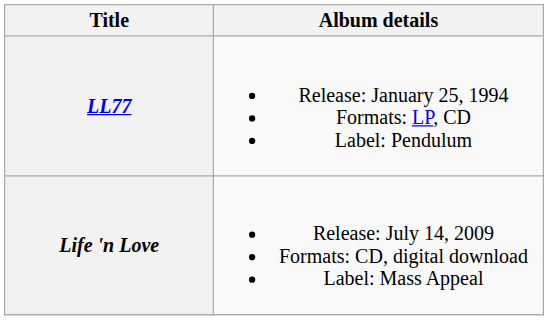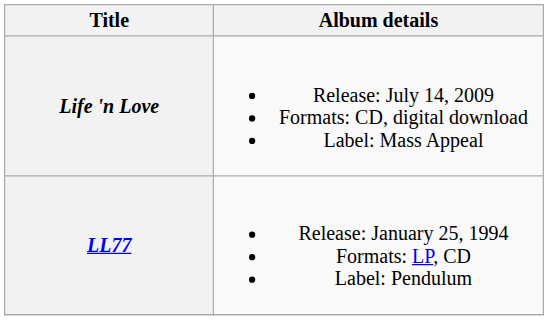rows swapped: LL77 <-> Life 'n Love
